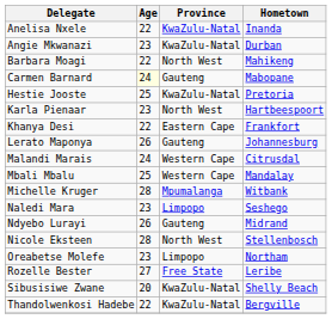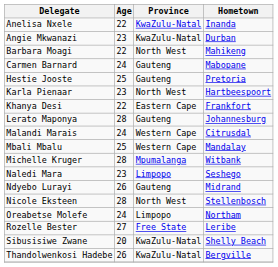Carmen Barnard | Age: lightyellow background -> no background
Hestie Jooste | Province: KwaZulu-Natal -> Gauteng
Lerato Maponya | Age: 26 -> 28
Oreabetse Molefe | Age: 23 -> 24
Thandolwenkosi Hadebe | Age: 22 -> 26
